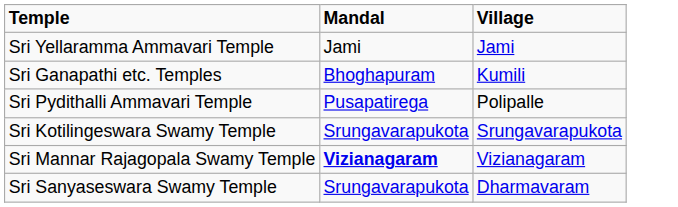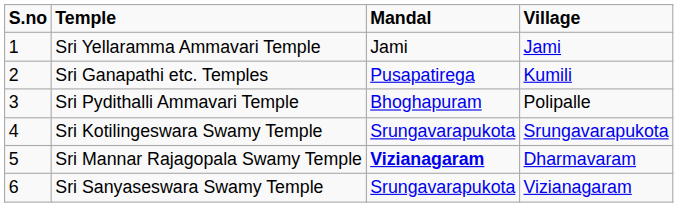+ column: S.no | 1 | 2 | 3 | 4 | 5 | 6
Sri Ganapathi etc. Temples | Mandal: Bhoghapuram -> Pusapatirega
Sri Pydithalli Ammavari Temple | Mandal: Pusapatirega -> Bhoghapuram
Sri Mannar Rajagopala Swamy Temple | Village: Vizianagaram -> Dharmavaram
Sri Sanyaseswara Swamy Temple | Village: Dharmavaram -> Vizianagaram
